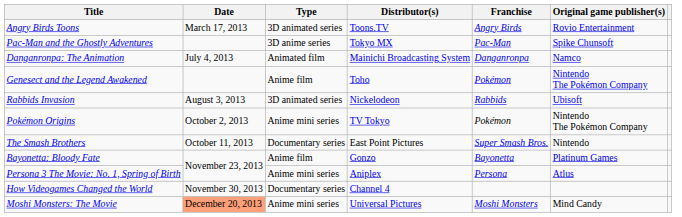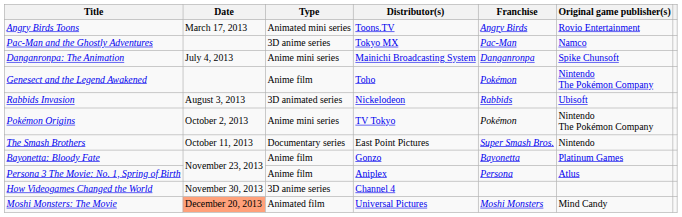Angry Birds Toons | Type: 3D animated series -> Animated mini series
Pac-Man and the Ghostly Adventures | Original game publisher(s): Spike Chunsoft -> Namco
Danganronpa: The Animation | Type: Animated film -> Anime mini series
Danganronpa: The Animation | Original game publisher(s): Namco -> Spike Chunsoft
Persona 3 The Movie: No. 1, Spring of Birth | Type: Anime mini series -> Anime film
How Videogames Changed the World | Type: Documentary series -> 3D anime series
Moshi Monsters: The Movie | Type: Anime mini series -> Animated film
